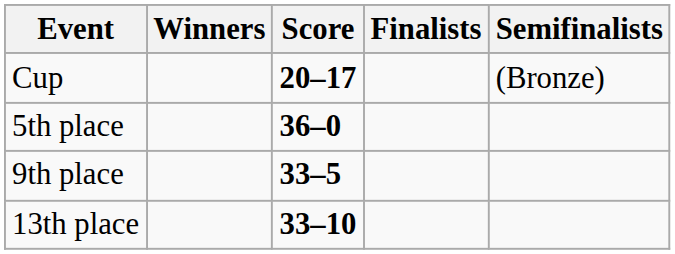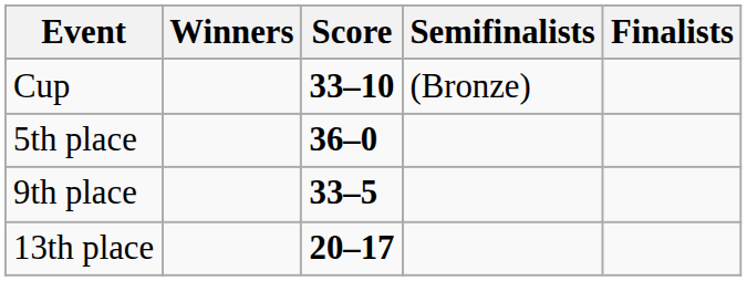columns swapped: Finalists <-> Semifinalists
Cup | Score: 20–17 -> 33–10
13th place | Score: 33–10 -> 20–17
